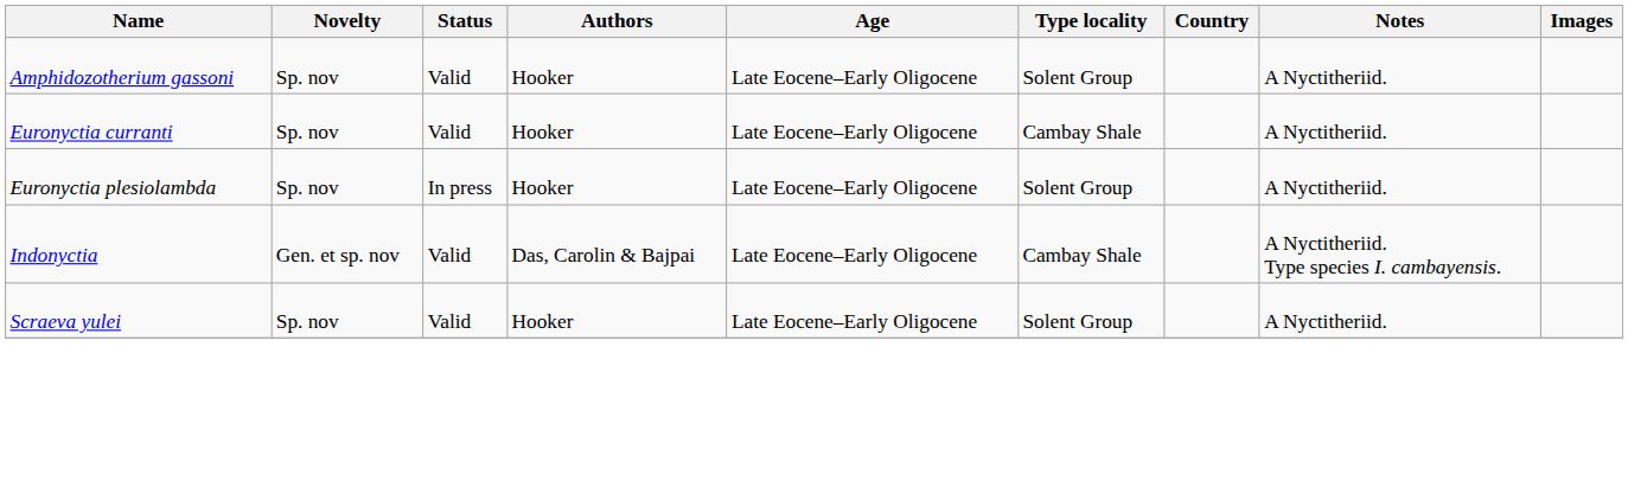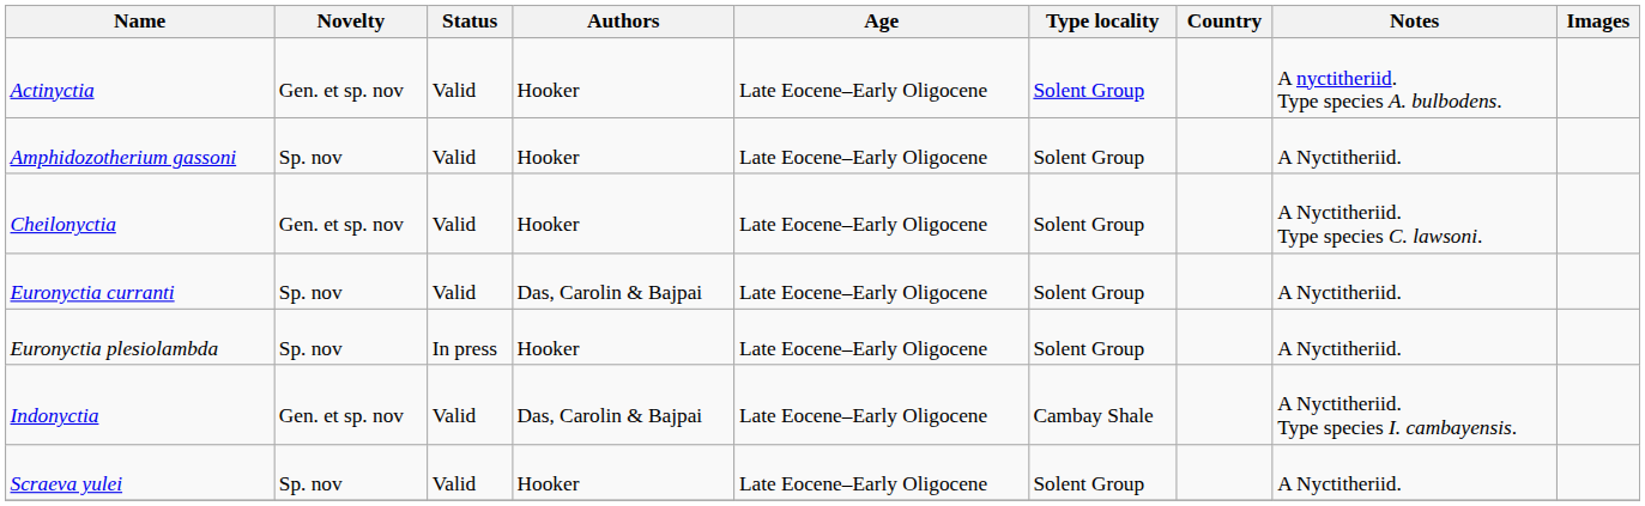+ row: Actinyctia | Gen. et sp. nov | Valid | Hooker | Late Eocene–Early Oligocene | Solent Group | A nyctitheriid. Type species A. bulbodens.
+ row: Cheilonyctia | Gen. et sp. nov | Valid | Hooker | Late Eocene–Early Oligocene | Solent Group | A Nyctitheriid. Type species C. lawsoni.
Euronyctia curranti | Authors: Hooker -> Das, Carolin & Bajpai
Euronyctia curranti | Type locality: Cambay Shale -> Solent Group
